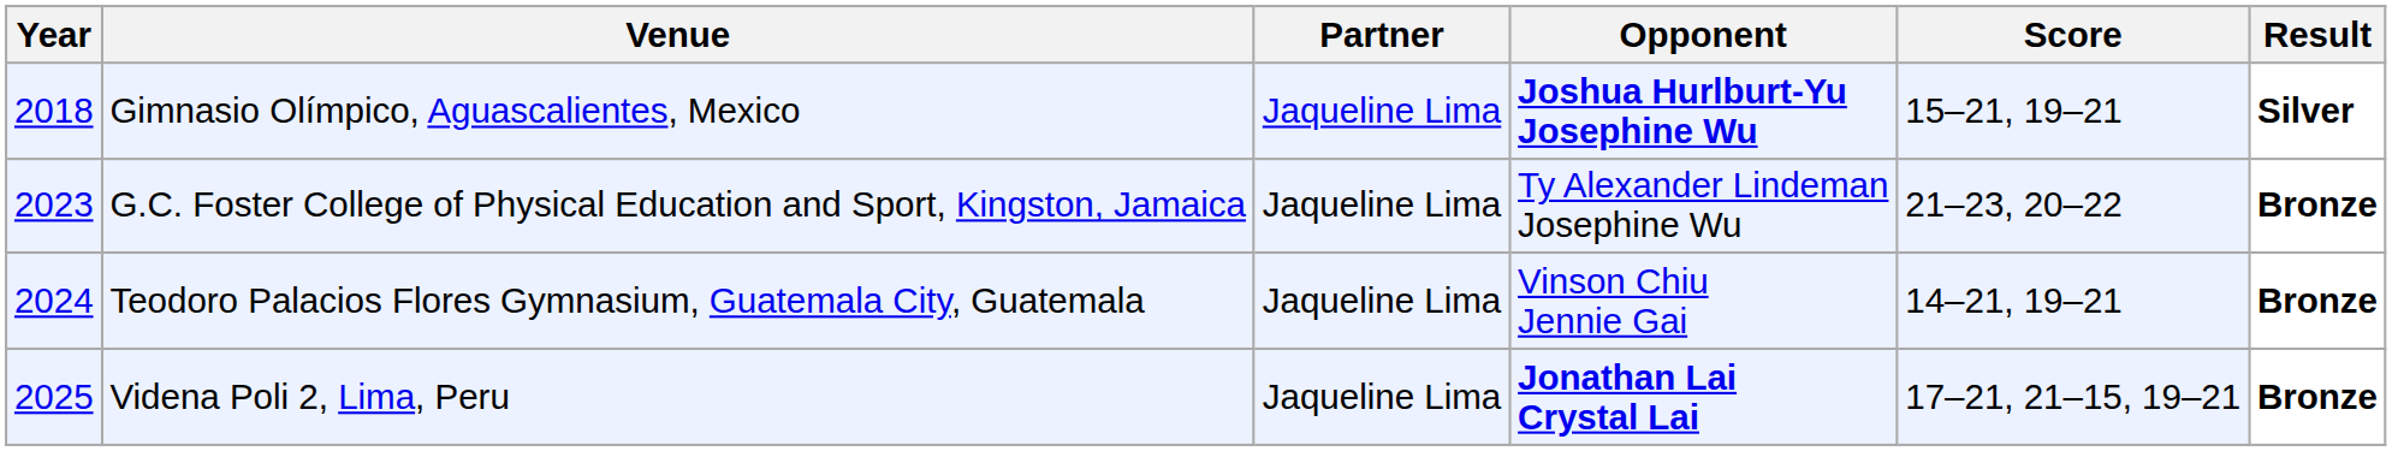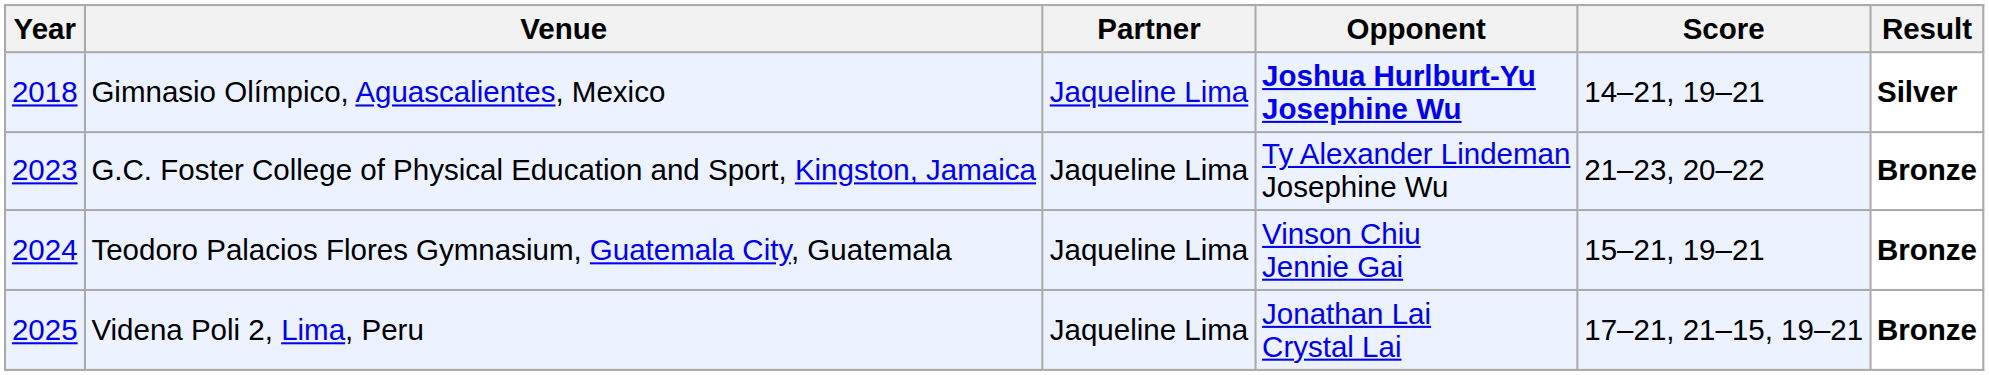Gimnasio Olímpico, Aguascalientes, Mexico | Score: 15–21, 19–21 -> 14–21, 19–21
Teodoro Palacios Flores Gymnasium, Guatemala City, Guatemala | Score: 14–21, 19–21 -> 15–21, 19–21
Videna Poli 2, Lima, Peru | Opponent: bold -> normal
